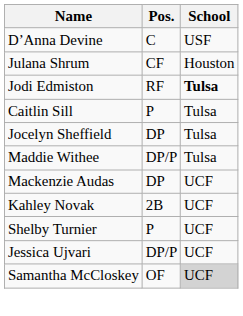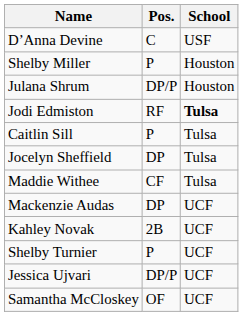+ row: Shelby Miller | P | Houston
Julana Shrum | Pos.: CF -> DP/P
Maddie Withee | Pos.: DP/P -> CF
Samantha McCloskey | School: lightgrey background -> no background
